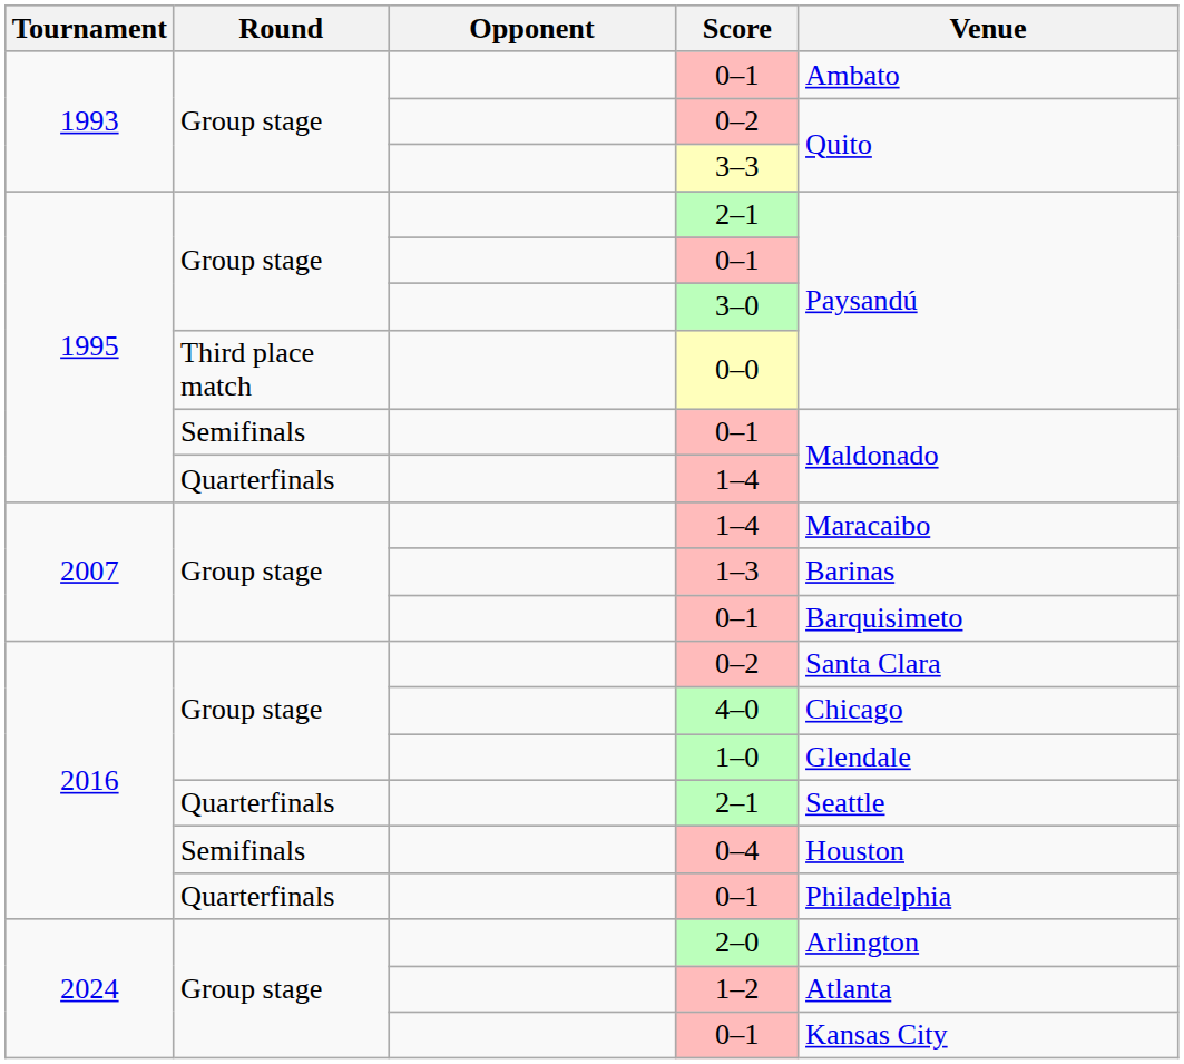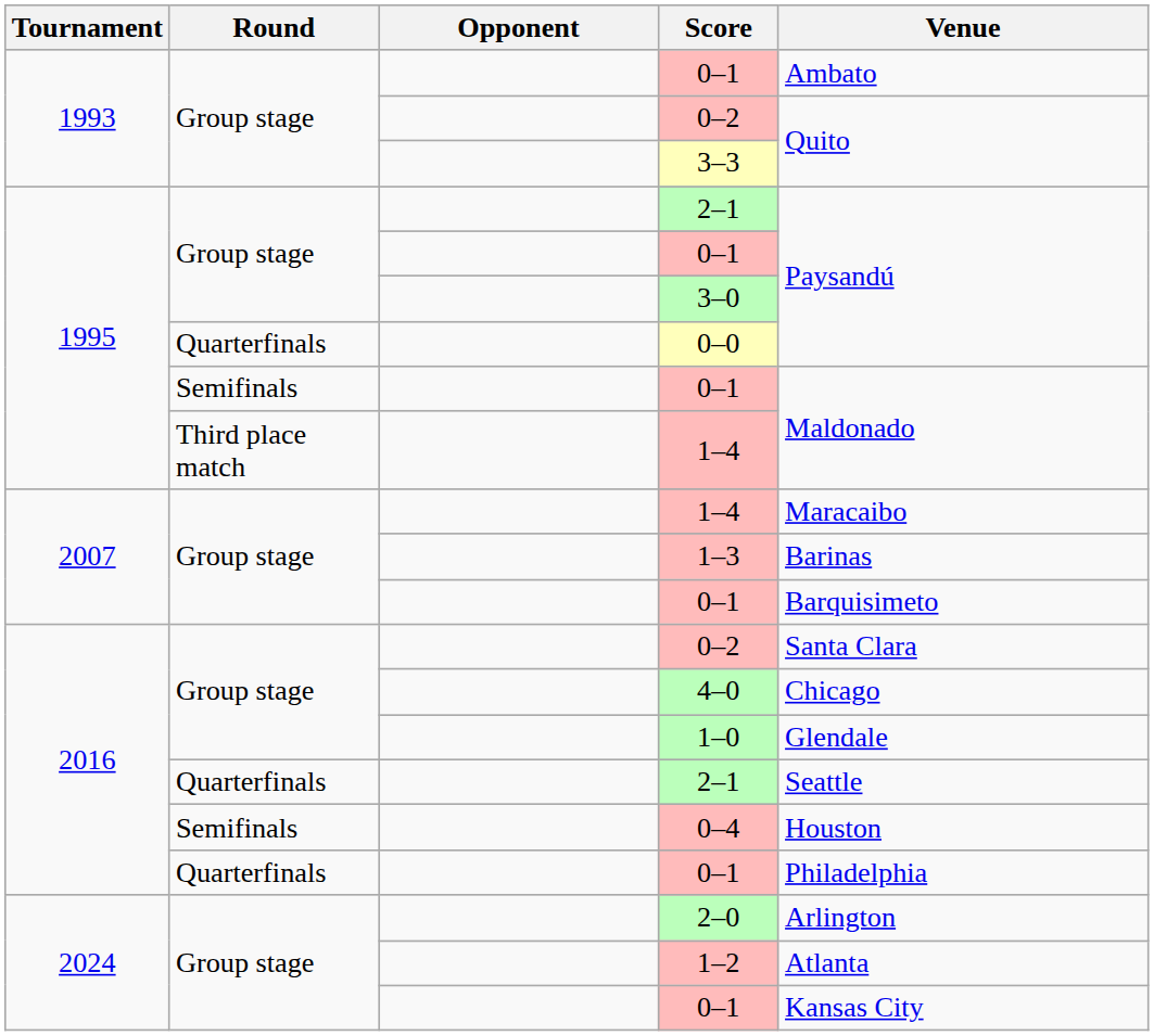0–0 | Round: Third place match -> Quarterfinals
1995 / 1–4 | Round: Quarterfinals -> Third place match
